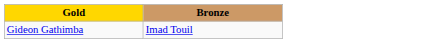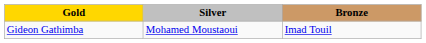+ column: Silver | Mohamed Moustaoui
